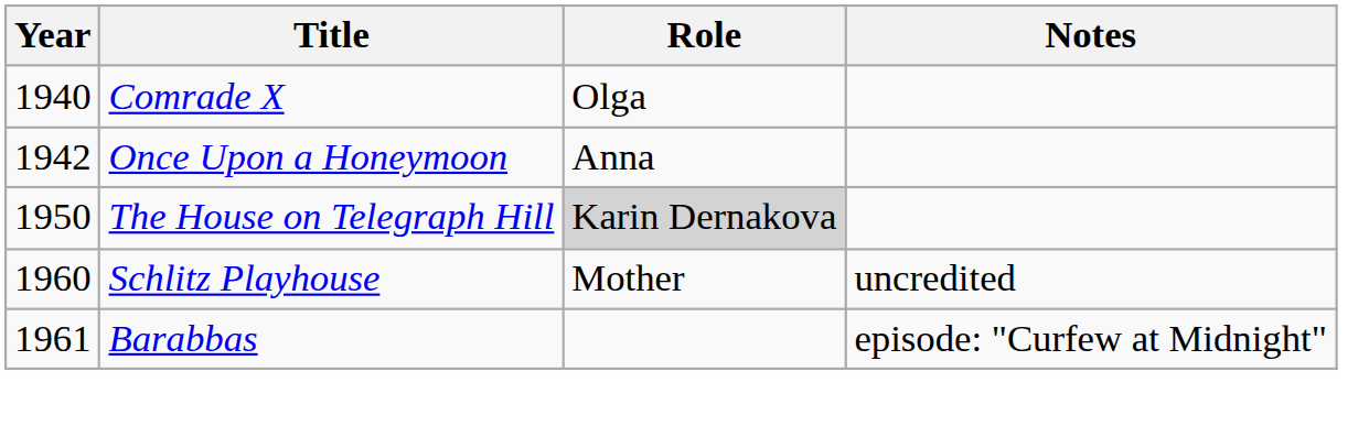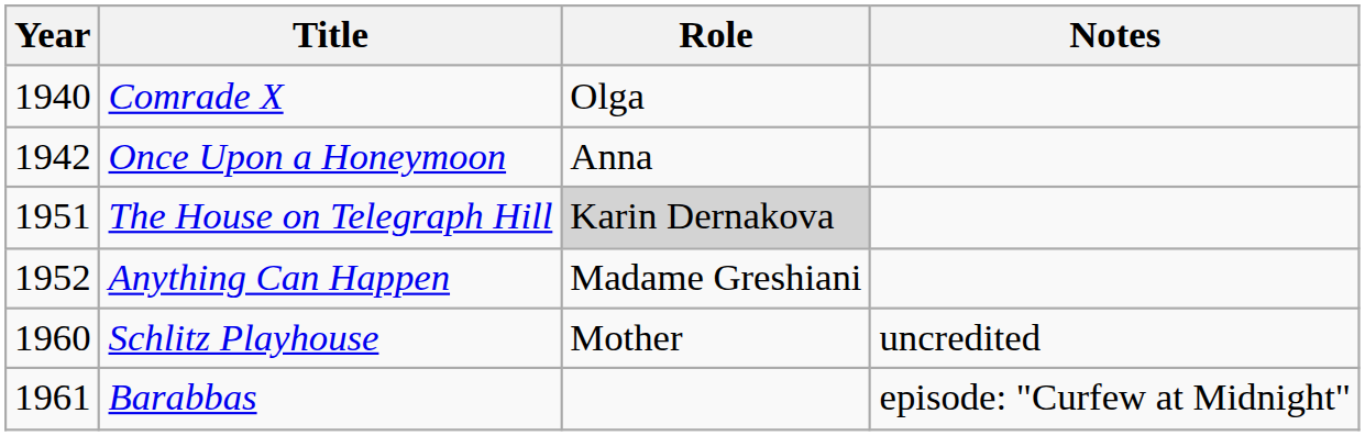The House on Telegraph Hill | Year: 1950 -> 1951
+ row: 1952 | Anything Can Happen | Madame Greshiani
